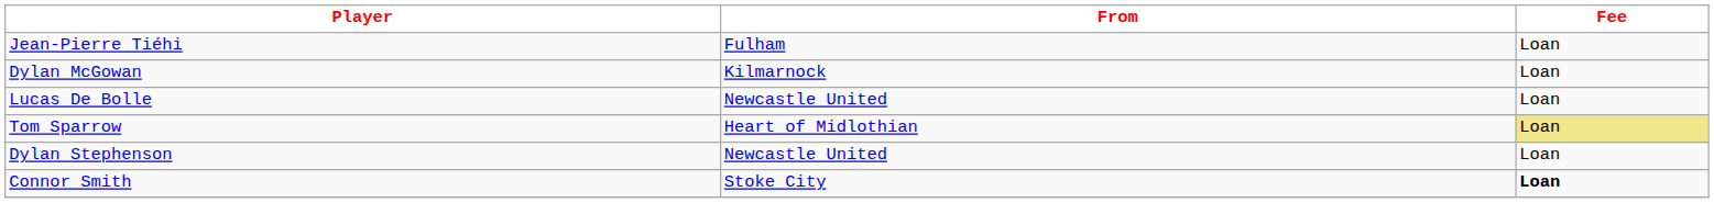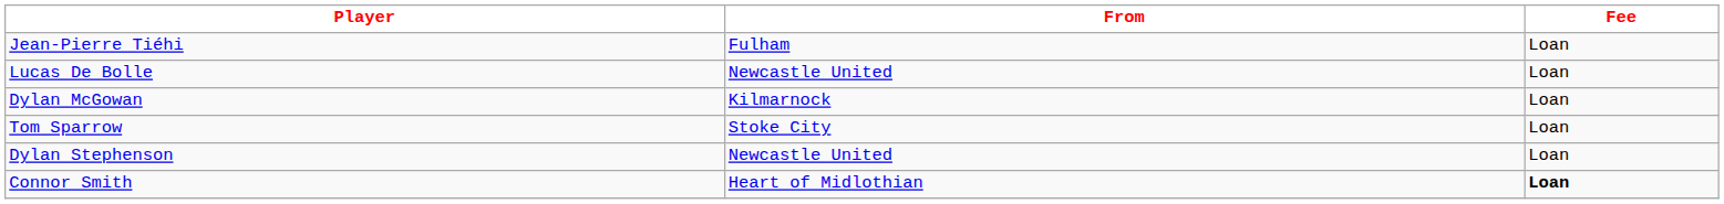rows swapped: Lucas De Bolle <-> Dylan McGowan
Tom Sparrow | From: Heart of Midlothian -> Stoke City
Tom Sparrow | Fee: khaki background -> no background
Connor Smith | From: Stoke City -> Heart of Midlothian
